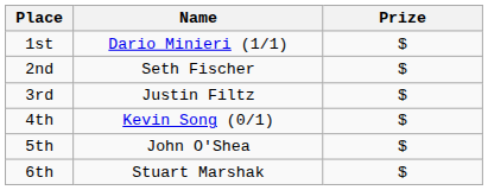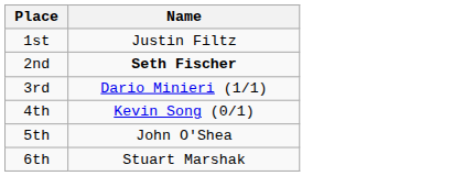- column: Prize | $ | $ | $ | $ | $ | $
1st | Name: Dario Minieri (1/1) -> Justin Filtz
2nd | Name: normal -> bold
3rd | Name: Justin Filtz -> Dario Minieri (1/1)
